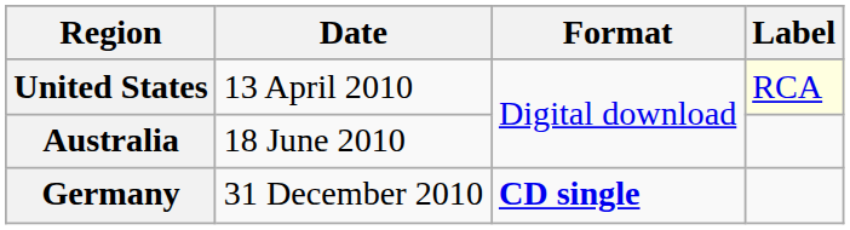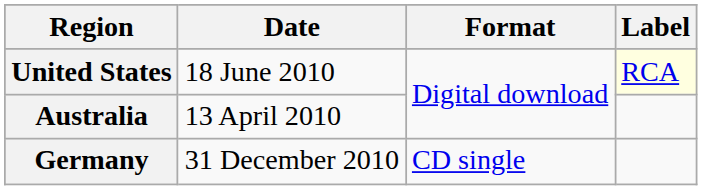United States | Date: 13 April 2010 -> 18 June 2010
Australia | Date: 18 June 2010 -> 13 April 2010
Germany | Format: bold -> normal
